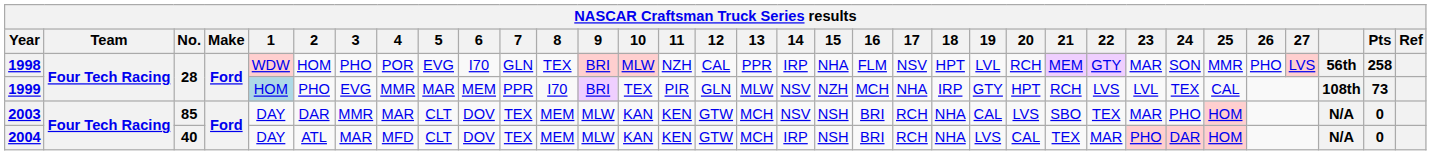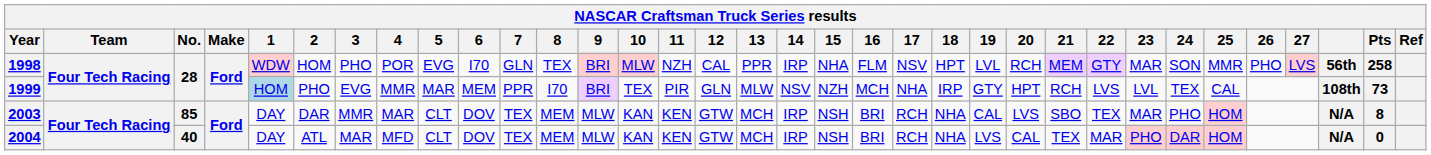2003 | 14: NSV -> IRP
2003 | Pts: 0 -> 8
